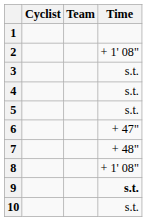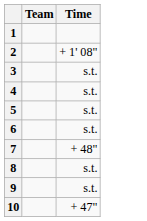- column: Cyclist
6 | Time: + 47" -> s.t.
8 | Time: + 1' 08" -> s.t.
9 | Time: bold -> normal
10 | Time: s.t. -> + 47"
